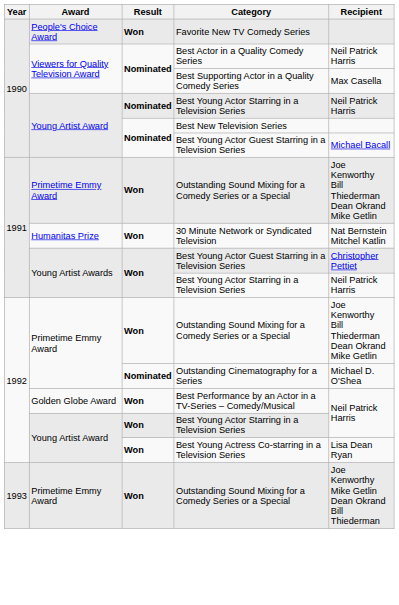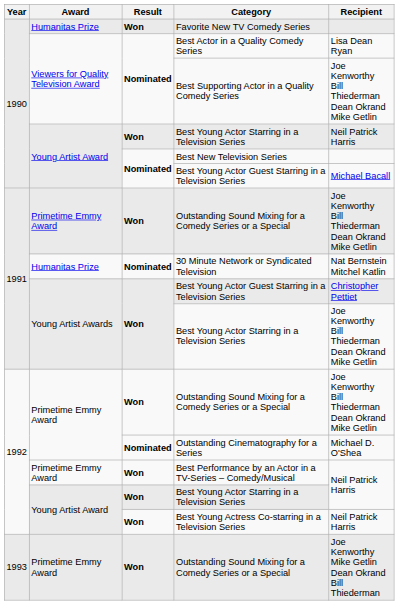Favorite New TV Comedy Series | Award: People's Choice Award -> Humanitas Prize
Best Actor in a Quality Comedy Series | Recipient: Neil Patrick Harris -> Lisa Dean Ryan
Best Supporting Actor in a Quality Comedy Series | Recipient: Max Casella -> Joe Kenworthy Bill Thiederman Dean Okrand Mike Getlin
1990 / Best Young Actor Starring in a Television Series | Result: Nominated -> Won
30 Minute Network or Syndicated Television | Result: Won -> Nominated
1991 / Best Young Actor Starring in a Television Series | Recipient: Neil Patrick Harris -> Joe Kenworthy Bill Thiederman Dean Okrand Mike Getlin
Best Performance by an Actor in a TV-Series – Comedy/Musical | Award: Golden Globe Award -> Primetime Emmy Award
Best Young Actress Co-starring in a Television Series | Recipient: Lisa Dean Ryan -> Neil Patrick Harris
